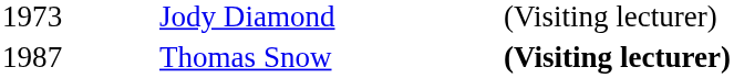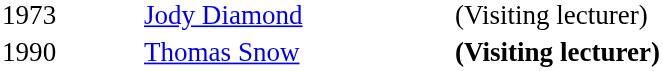Thomas Snow | column 1: 1987 -> 1990
